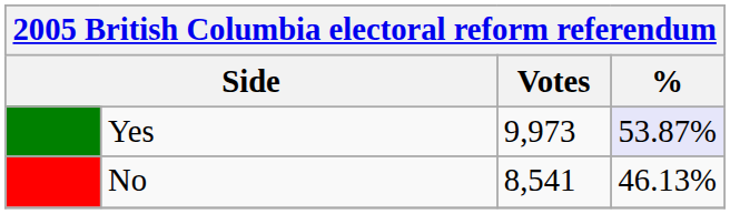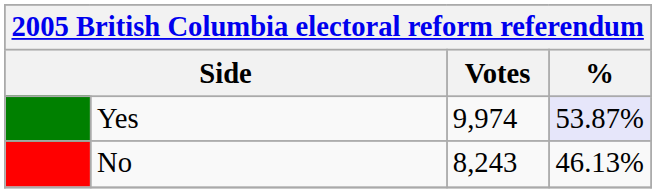Yes | Votes: 9,973 -> 9,974
No | Votes: 8,541 -> 8,243
